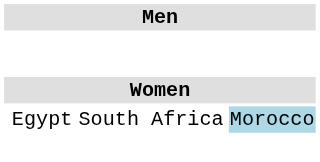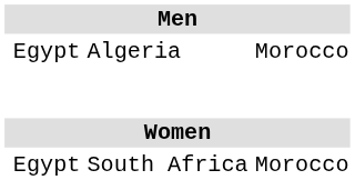+ row: Egypt | Algeria | Morocco
South Africa | column 4: lightblue background -> no background
